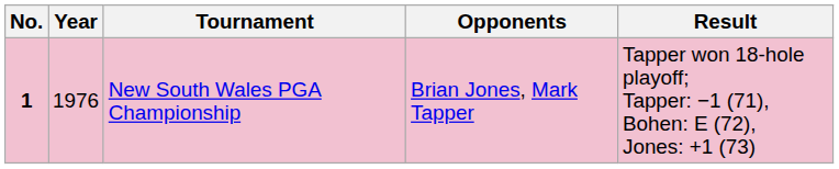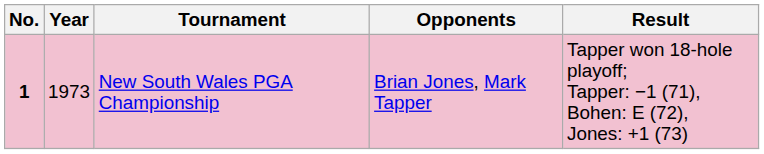New South Wales PGA Championship | Year: 1976 -> 1973
